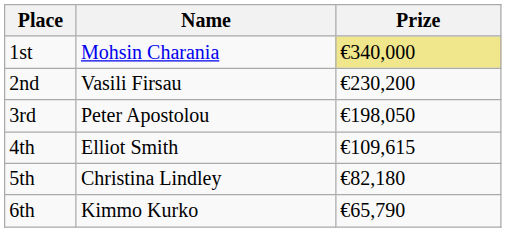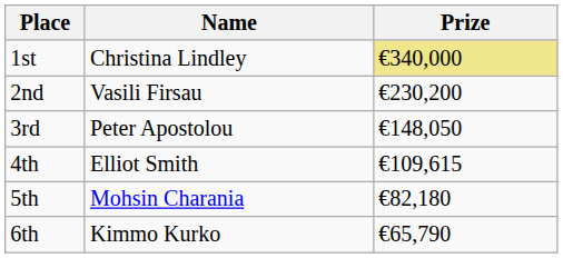1st | Name: Mohsin Charania -> Christina Lindley
3rd | Prize: €198,050 -> €148,050
5th | Name: Christina Lindley -> Mohsin Charania
